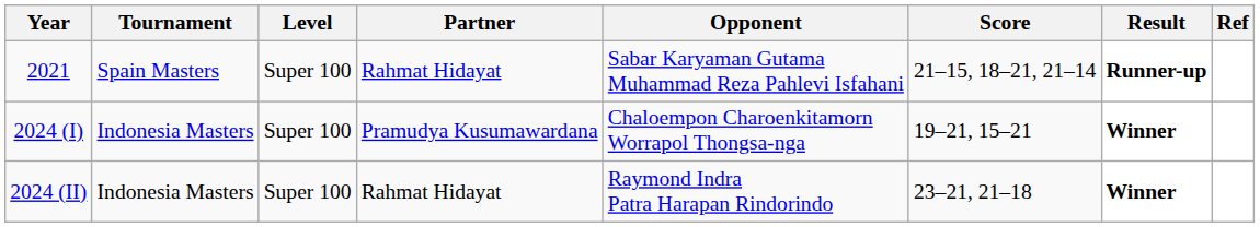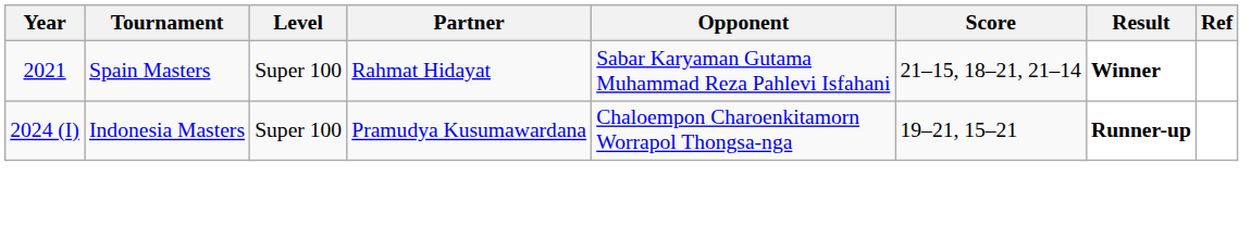2021 | Result: Runner-up -> Winner
2024 (I) | Result: Winner -> Runner-up
- row: 2024 (II) | Indonesia Masters | Super 100 | Rahmat Hidayat | Raymond Indra Patra Harapan Rindorindo | 23–21, 21–18 | Winner
